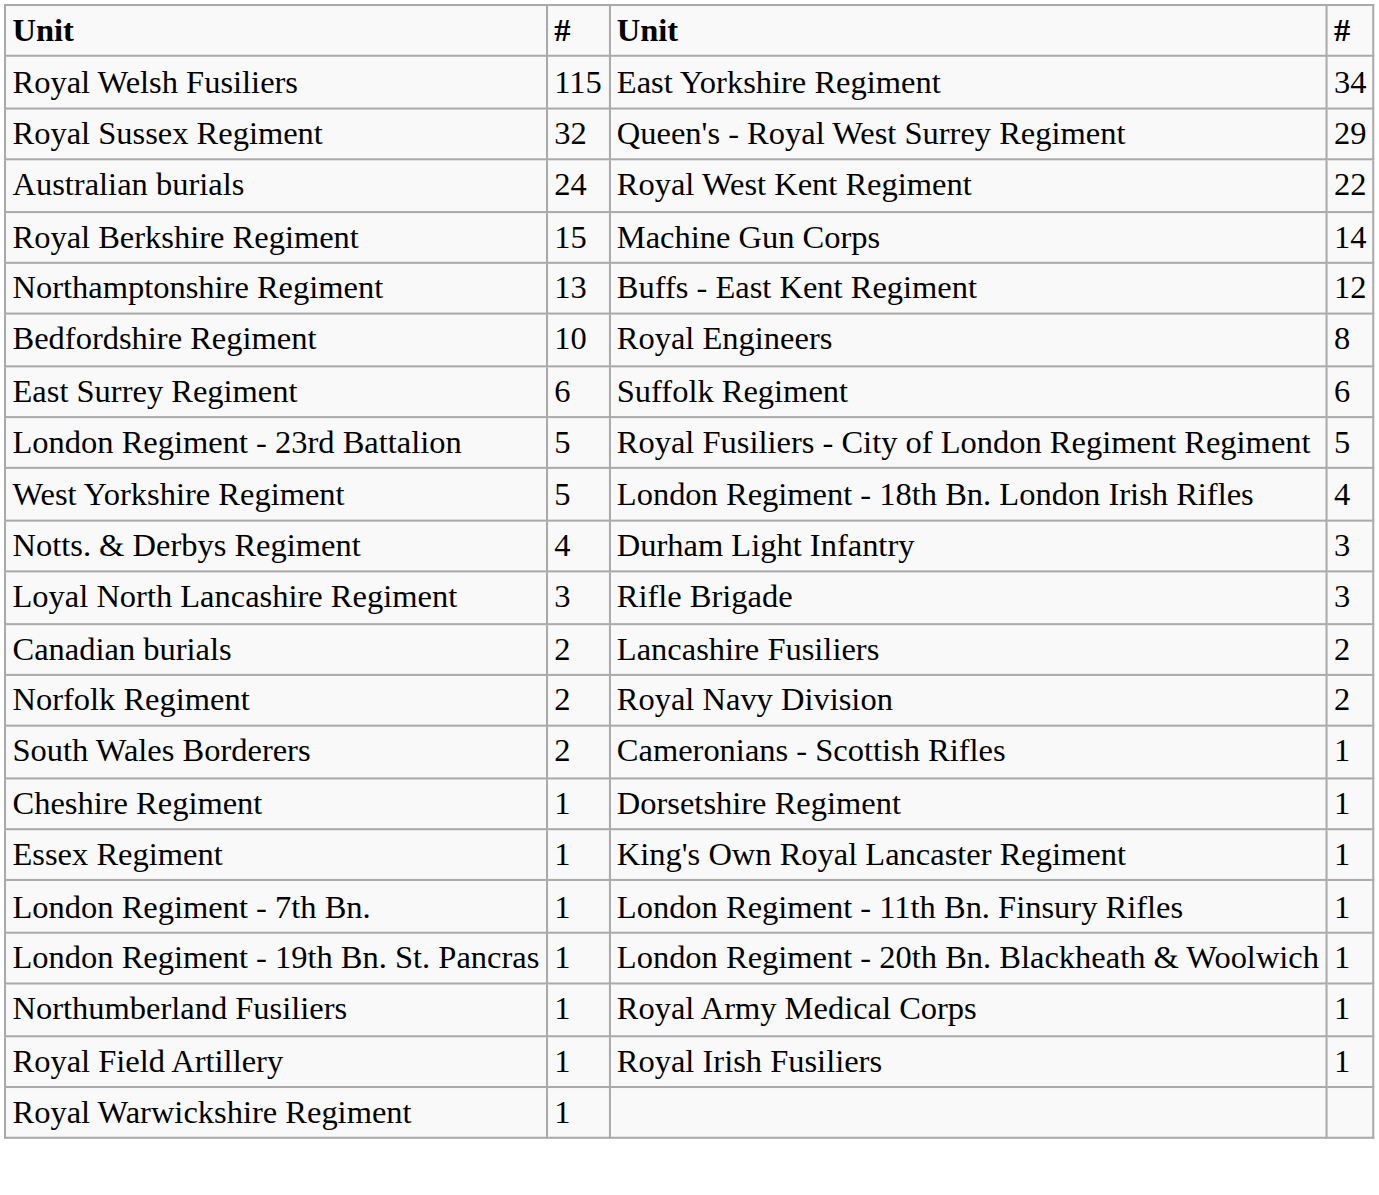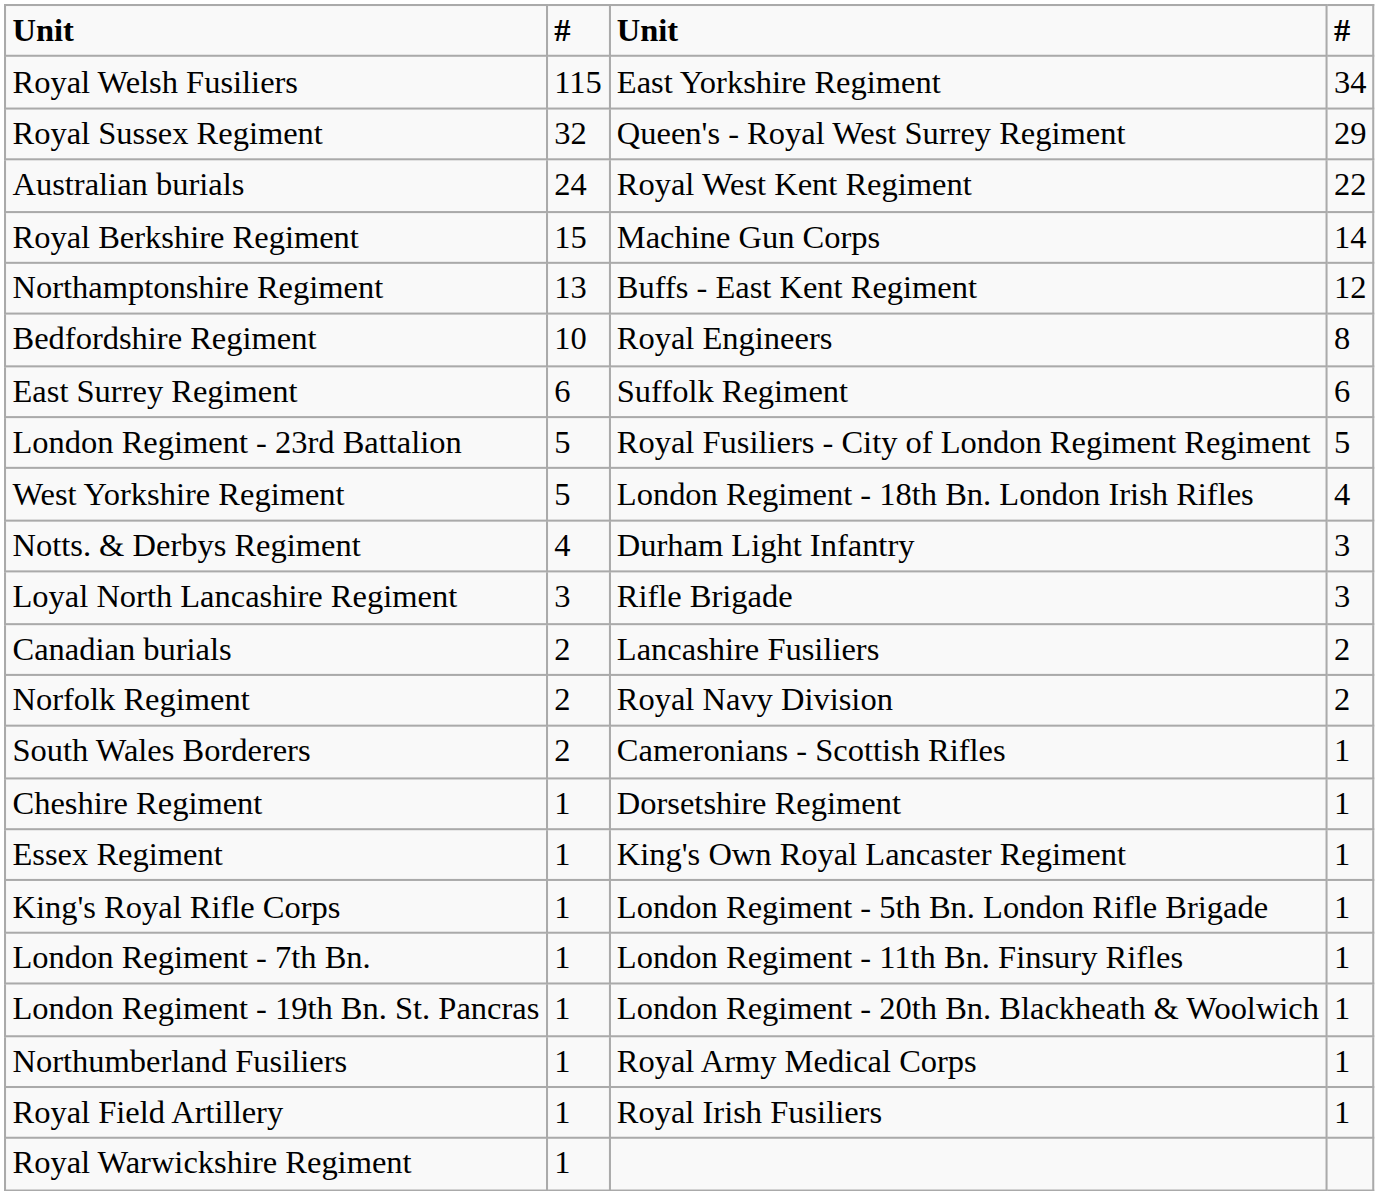+ row: King's Royal Rifle Corps | 1 | London Regiment - 5th Bn. London Rifle Brigade | 1
